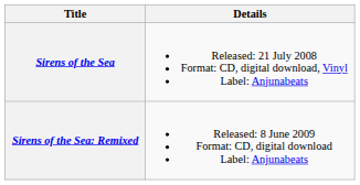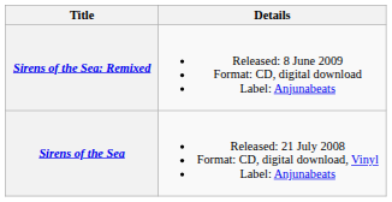rows swapped: Sirens of the Sea <-> Sirens of the Sea: Remixed
